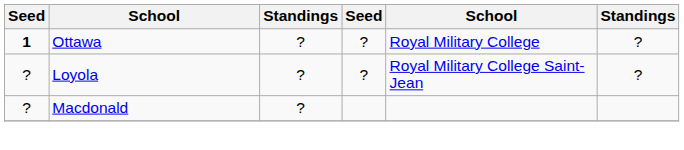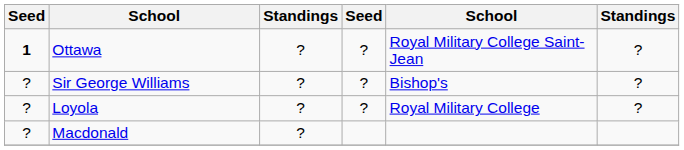Ottawa | column 5: Royal Military College -> Royal Military College Saint-Jean
+ row: ? | Sir George Williams | ? | ? | Bishop's | ?
Loyola | column 5: Royal Military College Saint-Jean -> Royal Military College
